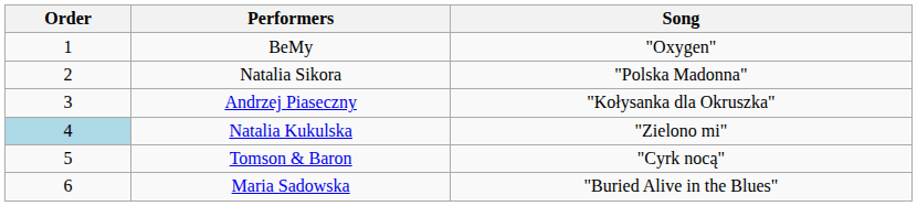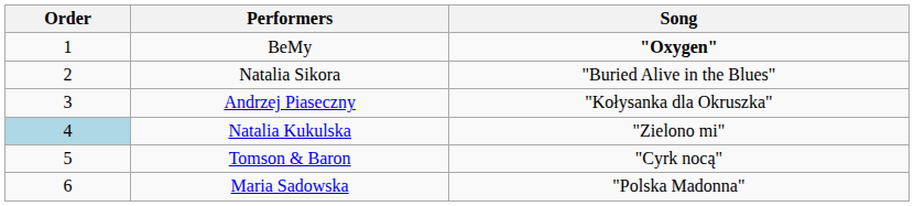BeMy | Song: normal -> bold
Natalia Sikora | Song: "Polska Madonna" -> "Buried Alive in the Blues"
Maria Sadowska | Song: "Buried Alive in the Blues" -> "Polska Madonna"
